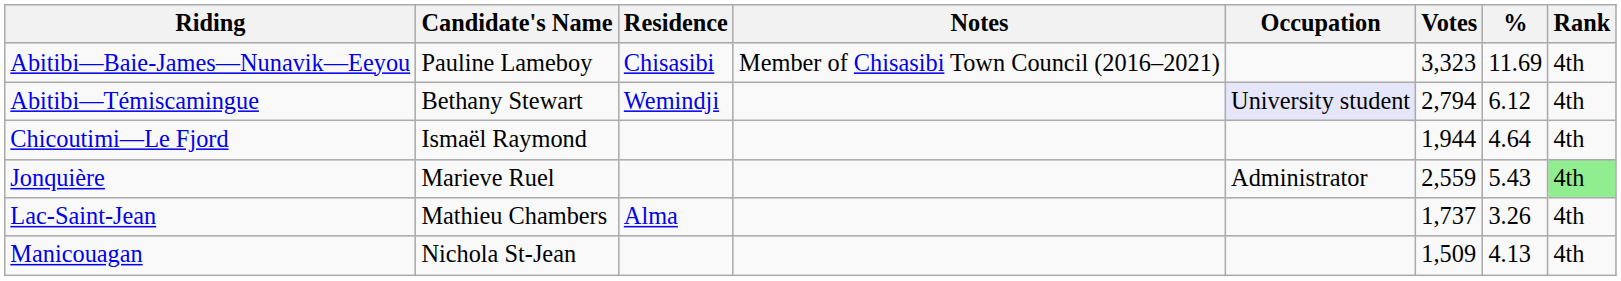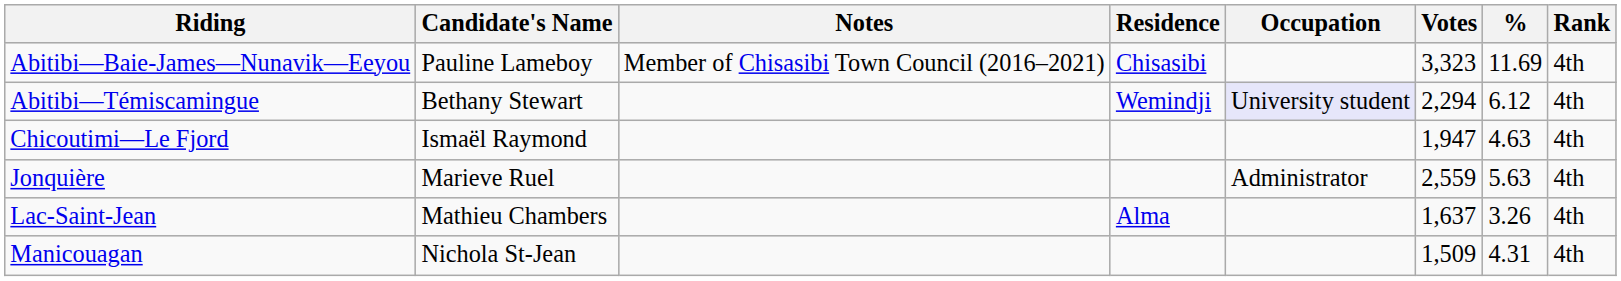columns swapped: Notes <-> Residence
Abitibi—Témiscamingue | Votes: 2,794 -> 2,294
Chicoutimi—Le Fjord | Votes: 1,944 -> 1,947
Chicoutimi—Le Fjord | %: 4.64 -> 4.63
Jonquière | %: 5.43 -> 5.63
Jonquière | Rank: lightgreen background -> no background
Lac-Saint-Jean | Votes: 1,737 -> 1,637
Manicouagan | %: 4.13 -> 4.31
